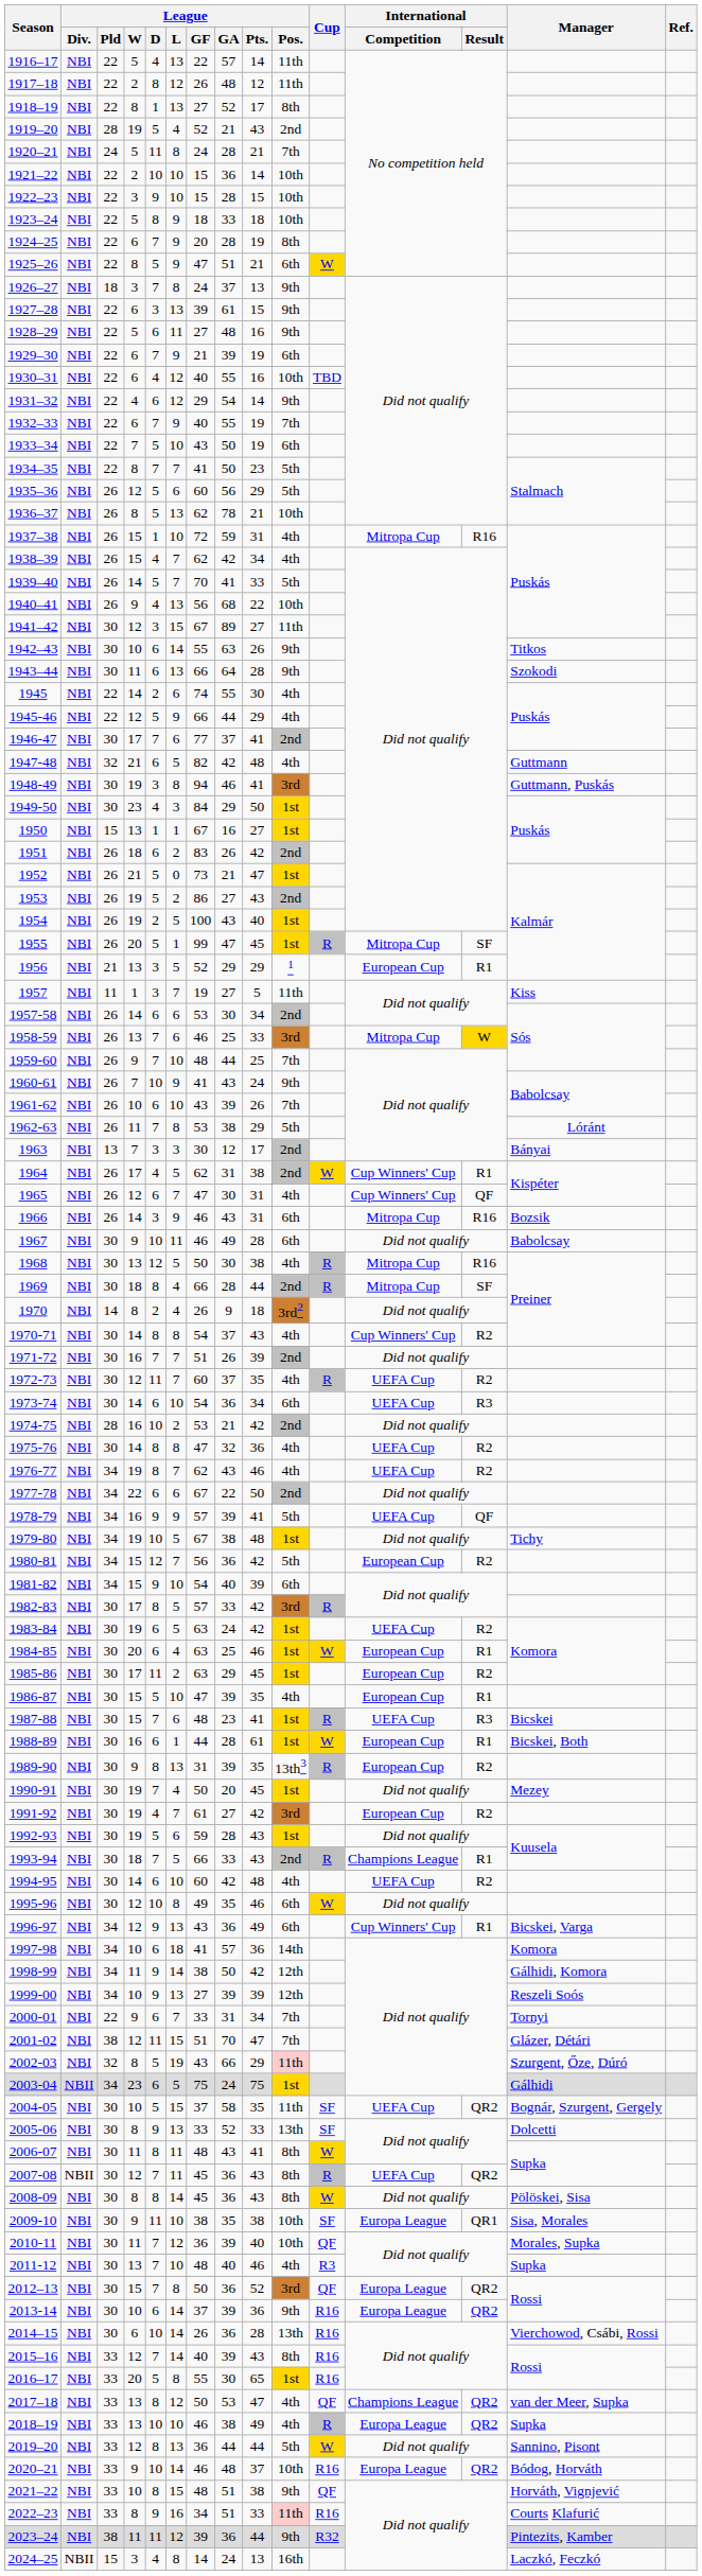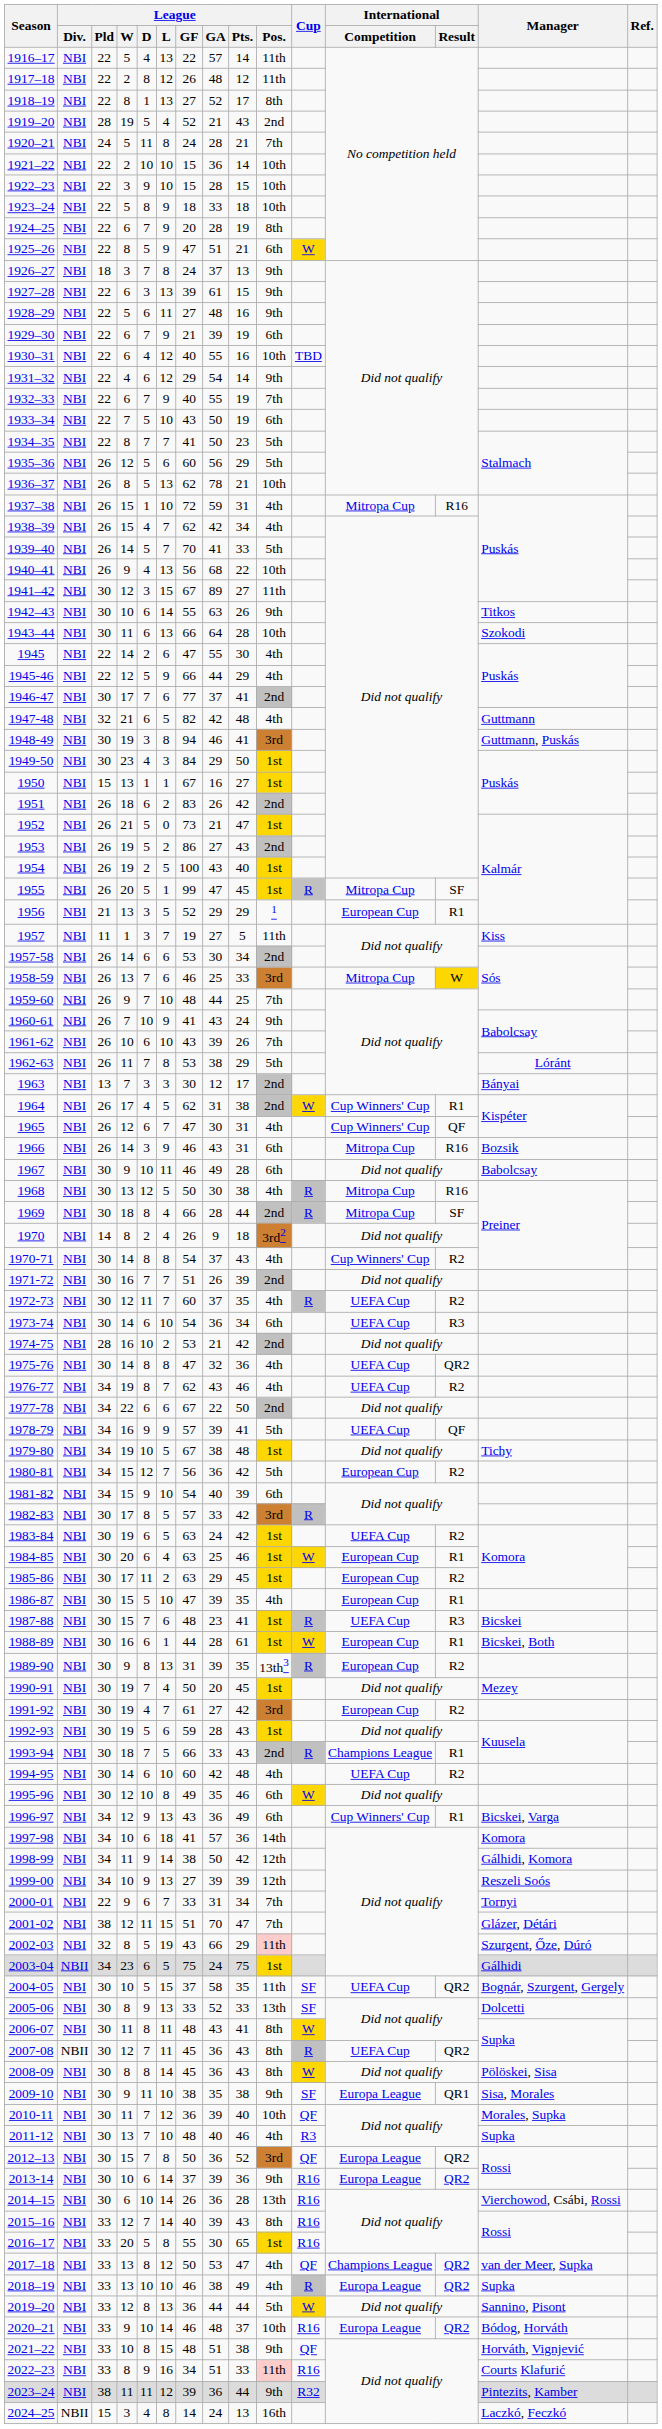1943–44 | League / Pos.: 9th -> 10th
1945 | League / GF: 74 -> 47
1975-76 | International / Result: R2 -> QR2
2009-10 | League / Pos.: 10th -> 9th
